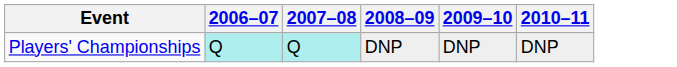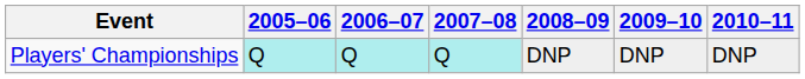+ column: 2005–06 | Q
